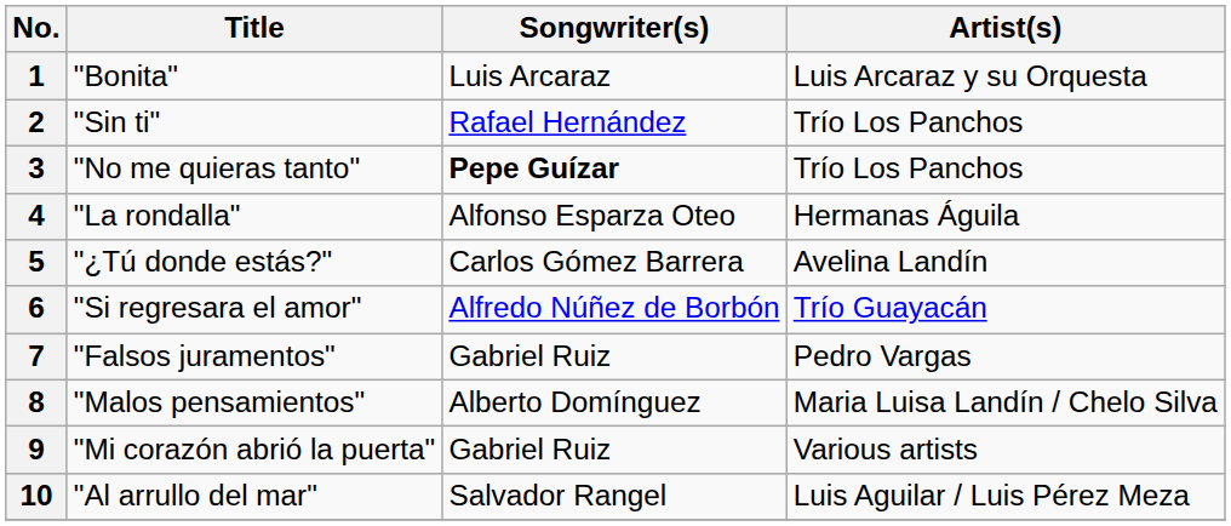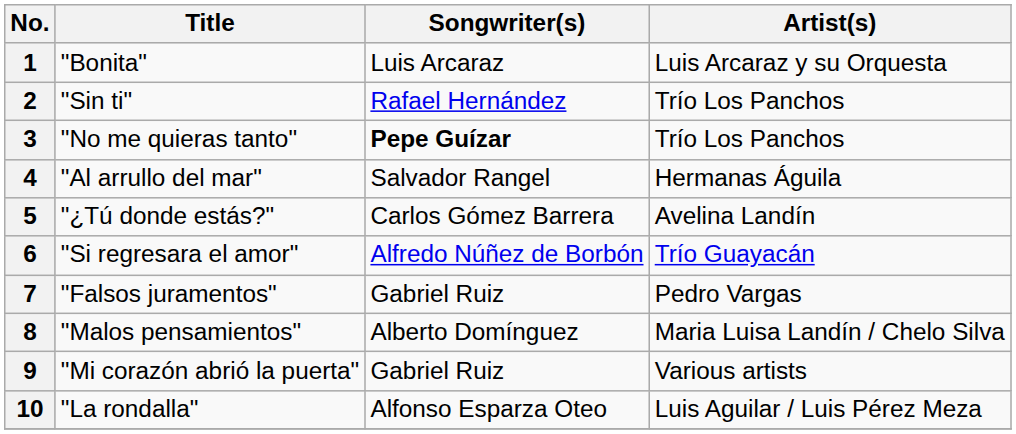4 | Title: "La rondalla" -> "Al arrullo del mar"
4 | Songwriter(s): Alfonso Esparza Oteo -> Salvador Rangel
10 | Title: "Al arrullo del mar" -> "La rondalla"
10 | Songwriter(s): Salvador Rangel -> Alfonso Esparza Oteo
